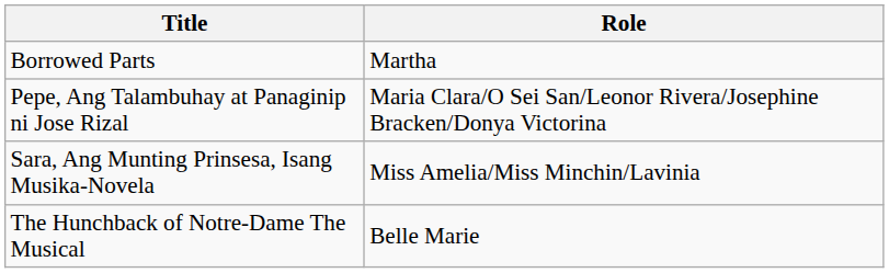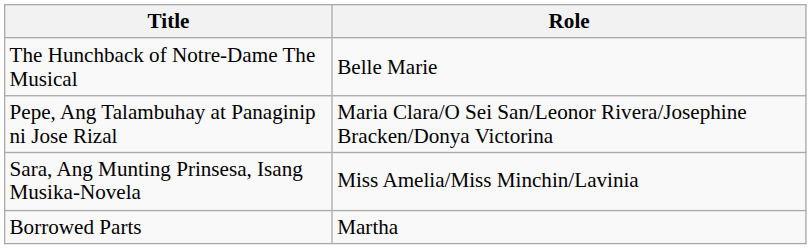rows swapped: The Hunchback of Notre-Dame The Musical <-> Borrowed Parts
